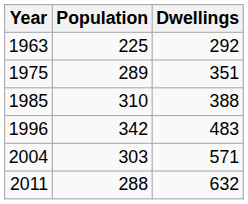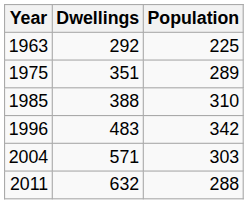columns swapped: Population <-> Dwellings
